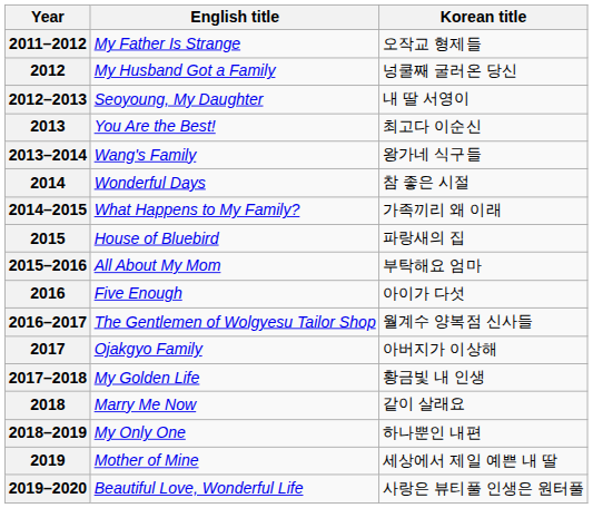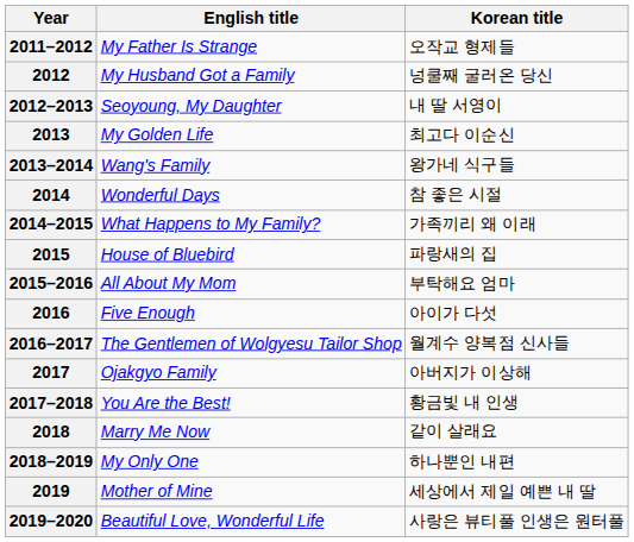2013 | English title: You Are the Best! -> My Golden Life
2017–2018 | English title: My Golden Life -> You Are the Best!
